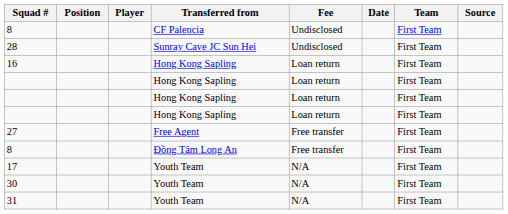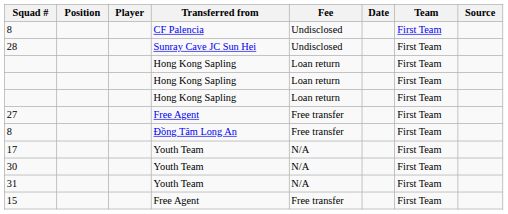- row: 16 | Hong Kong Sapling | Loan return | First Team
+ row: 15 | Free Agent | Free transfer | First Team
